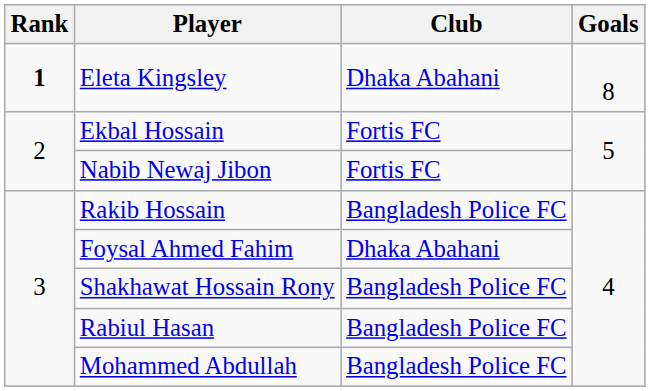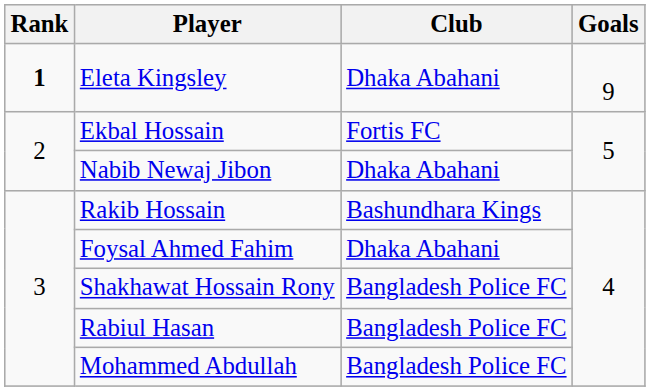Eleta Kingsley | Goals: 8 -> 9
Nabib Newaj Jibon | Club: Fortis FC -> Dhaka Abahani
Rakib Hossain | Club: Bangladesh Police FC -> Bashundhara Kings
